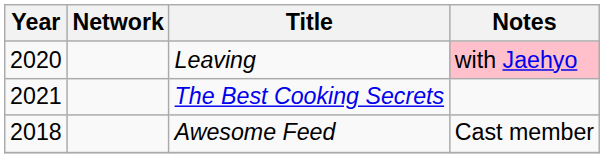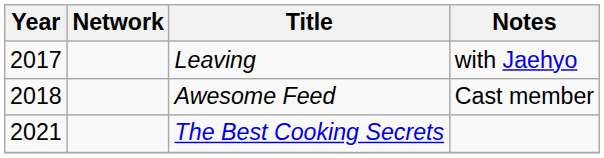Leaving | Year: 2020 -> 2017
Leaving | Notes: pink background -> no background
rows swapped: Awesome Feed <-> The Best Cooking Secrets
